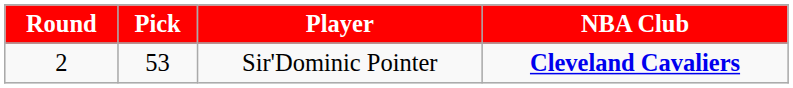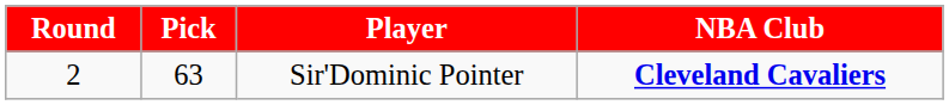Sir'Dominic Pointer | Pick: 53 -> 63
